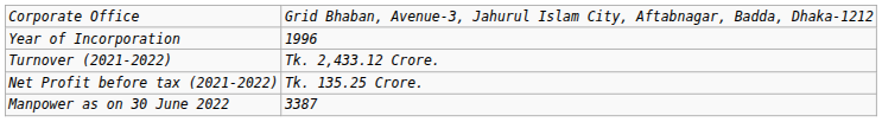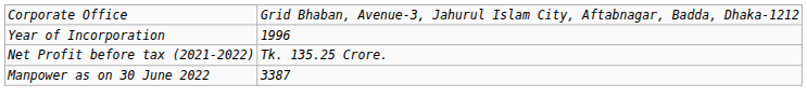- row: Turnover (2021-2022) | Tk. 2,433.12 Crore.
